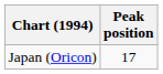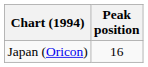Japan (Oricon) | Peak position: 17 -> 16
